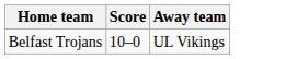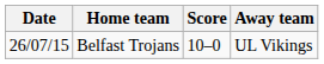+ column: Date | 26/07/15
